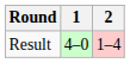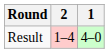columns swapped: 1 <-> 2
